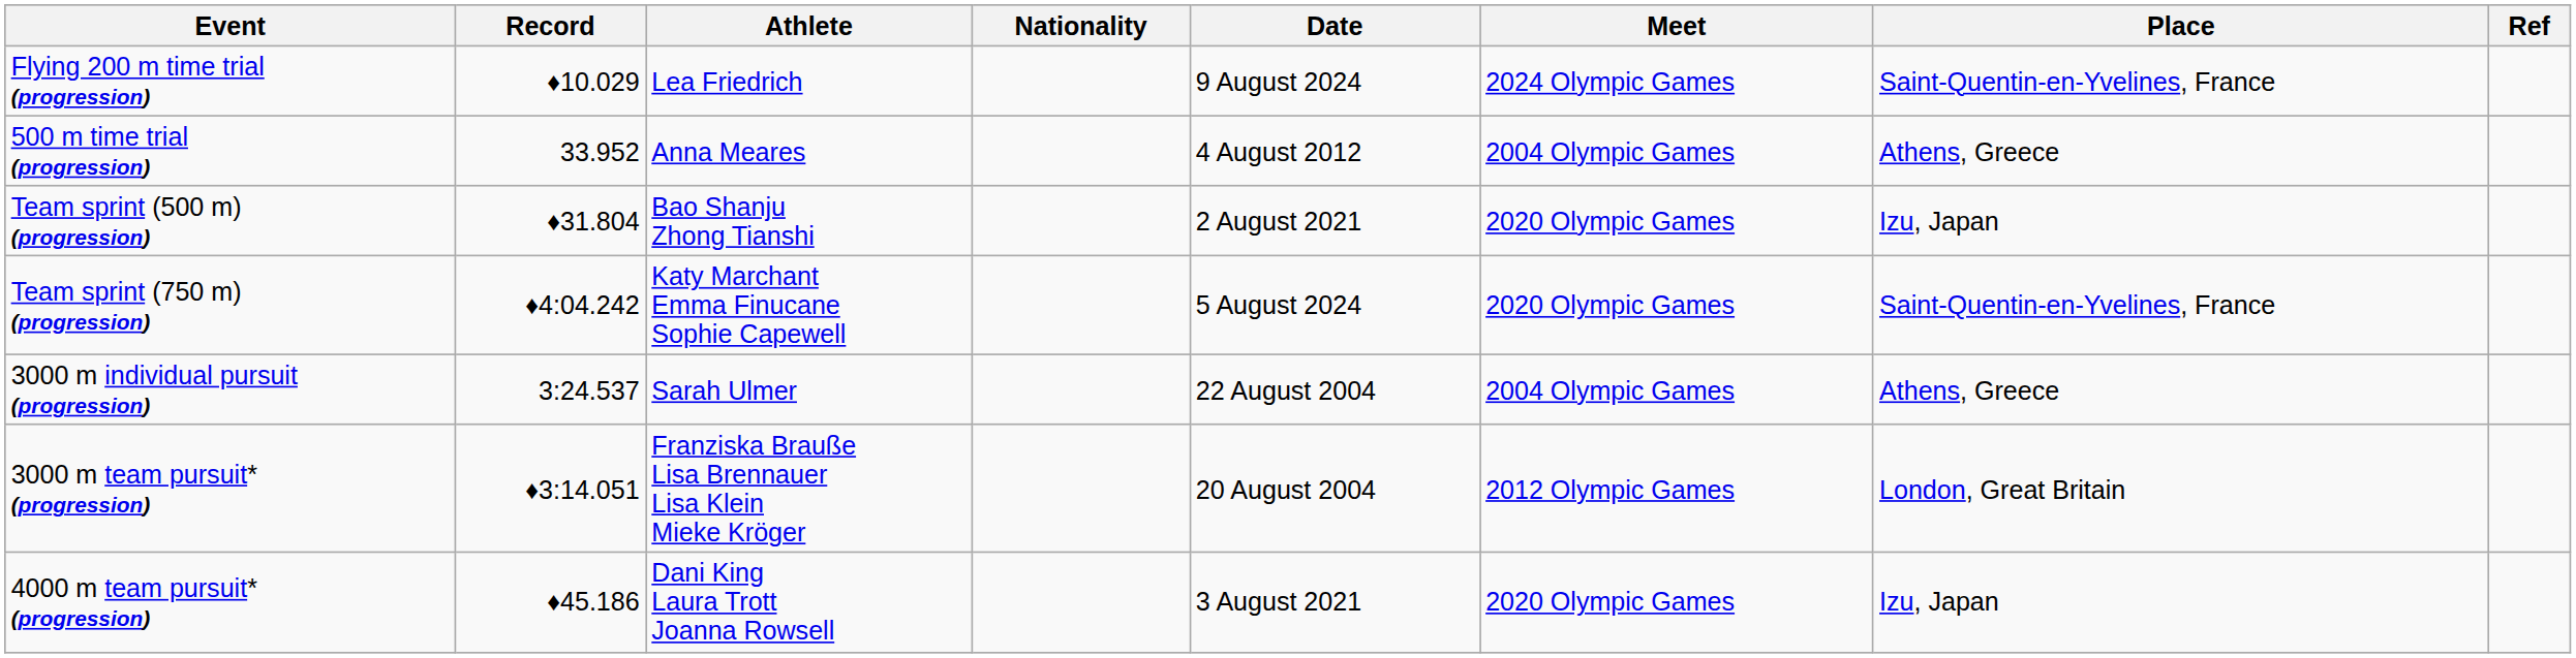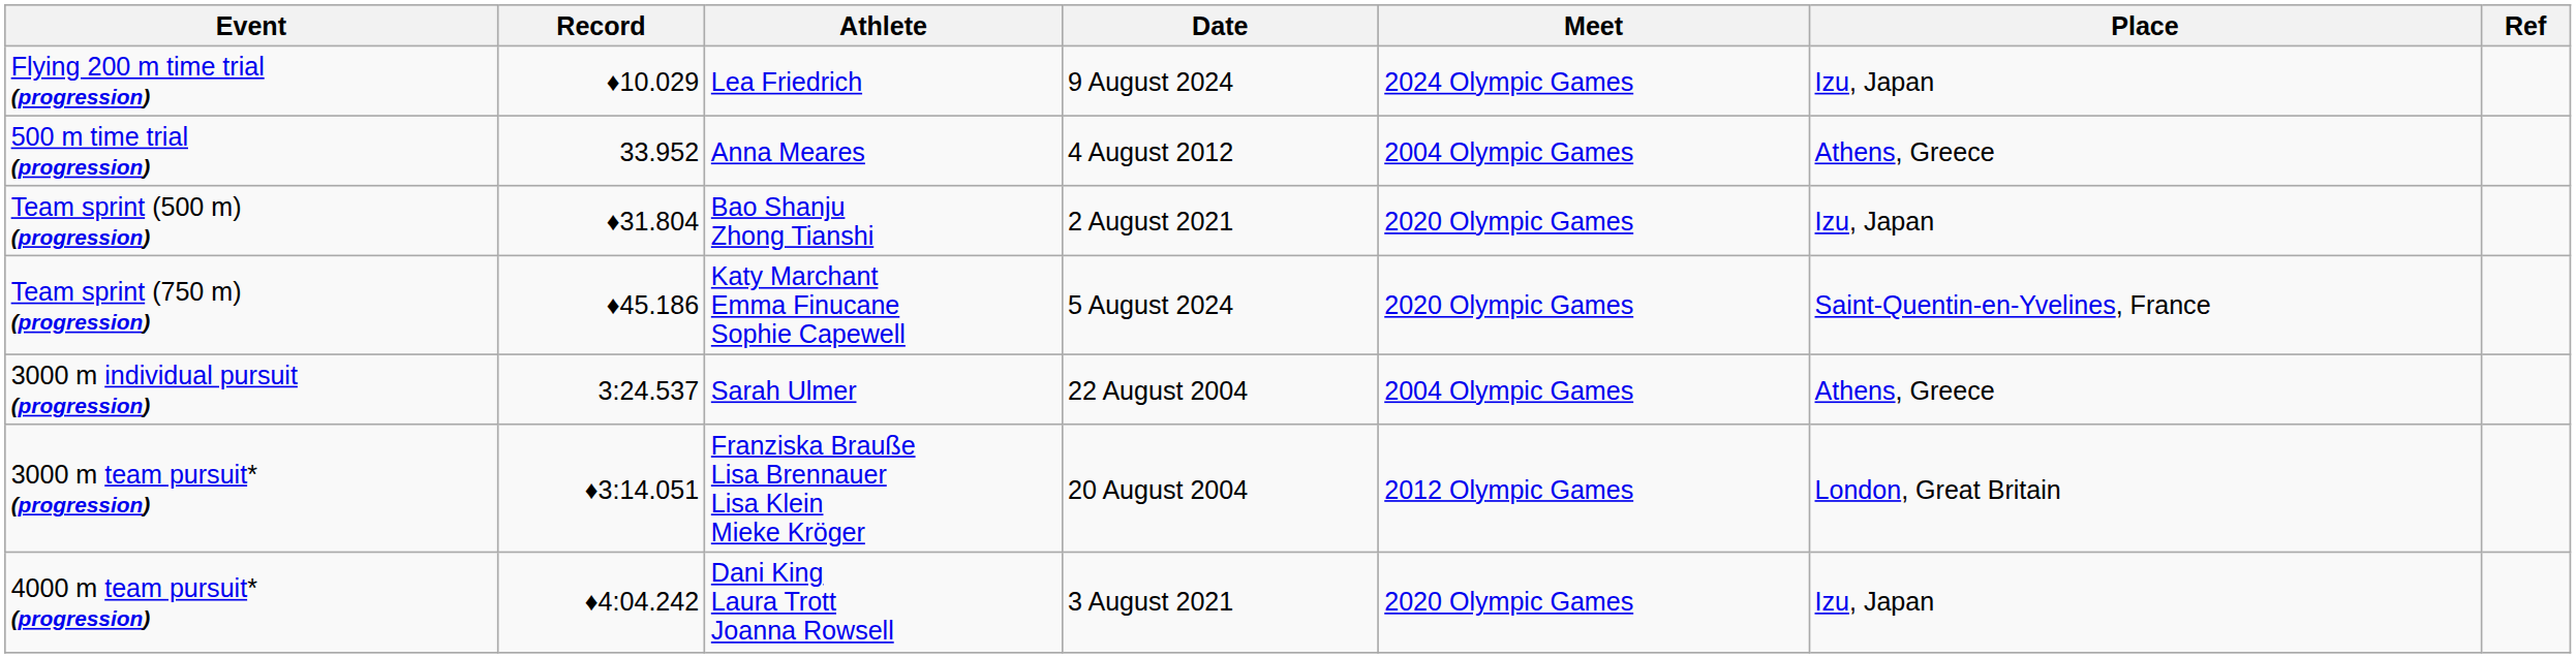- column: Nationality
Flying 200 m time trial (progression) | Place: Saint-Quentin-en-Yvelines, France -> Izu, Japan
Team sprint (750 m) (progression) | Record: ♦4:04.242 -> ♦45.186
4000 m team pursuit* (progression) | Record: ♦45.186 -> ♦4:04.242
